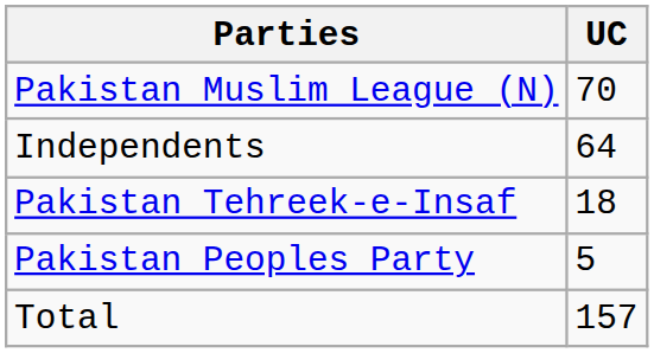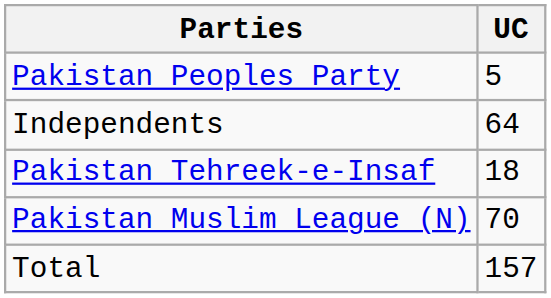rows swapped: Pakistan Muslim League (N) <-> Pakistan Peoples Party
